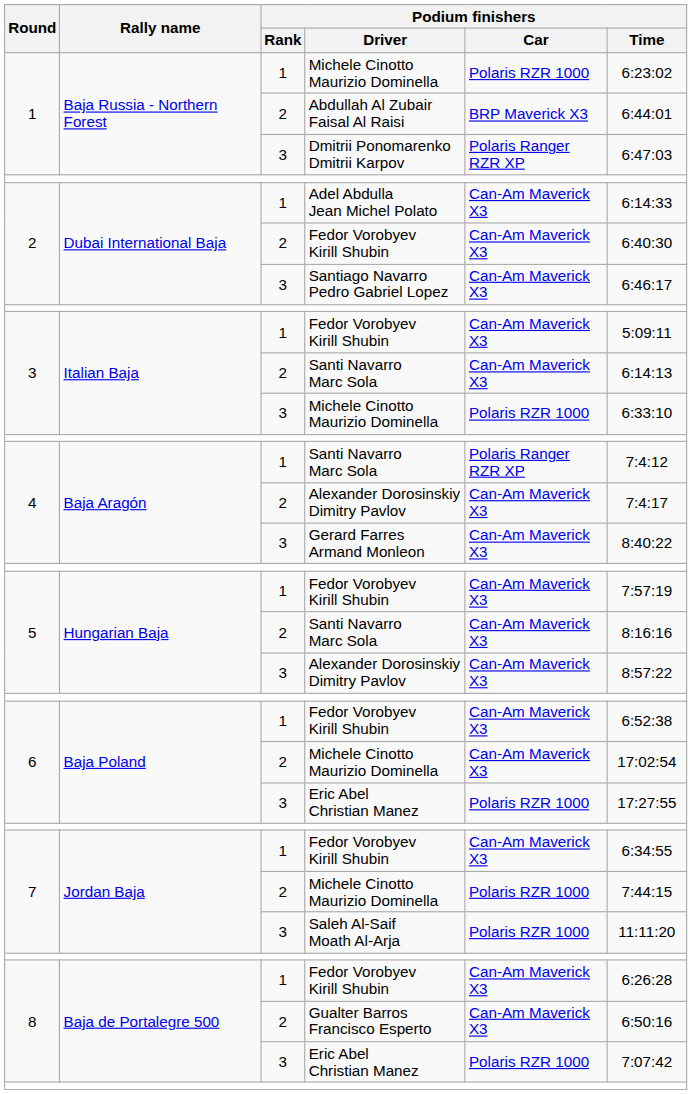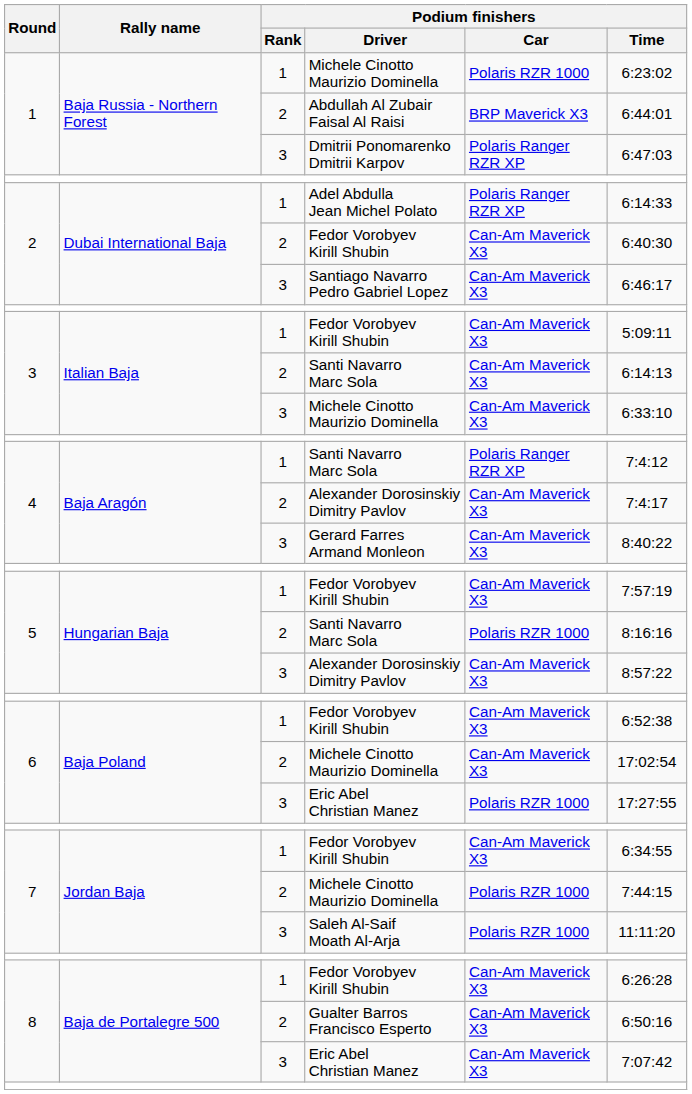Adel Abdulla Jean Michel Polato | Podium finishers / Car: Can-Am Maverick X3 -> Polaris Ranger RZR XP
3 / Michele Cinotto Maurizio Dominella | Podium finishers / Car: Polaris RZR 1000 -> Can-Am Maverick X3
5 / Santi Navarro Marc Sola | Podium finishers / Car: Can-Am Maverick X3 -> Polaris RZR 1000
8 / Eric Abel Christian Manez | Podium finishers / Car: Polaris RZR 1000 -> Can-Am Maverick X3
